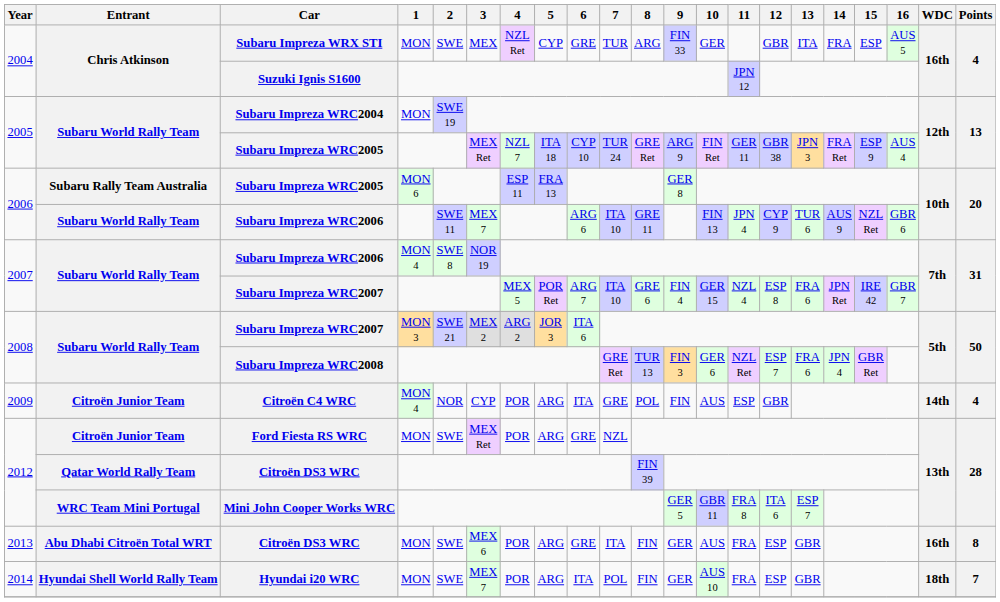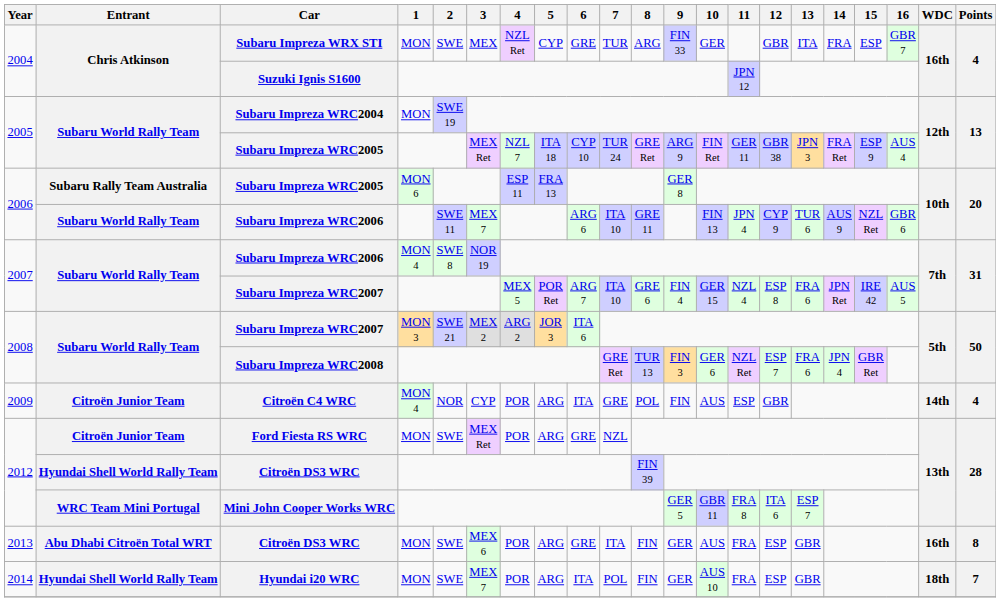Subaru Impreza WRX STI | 16: AUS 5 -> GBR 7
2007 / Subaru Impreza WRC2007 | 16: GBR 7 -> AUS 5
2012 / Citroën DS3 WRC | Entrant: Qatar World Rally Team -> Hyundai Shell World Rally Team
